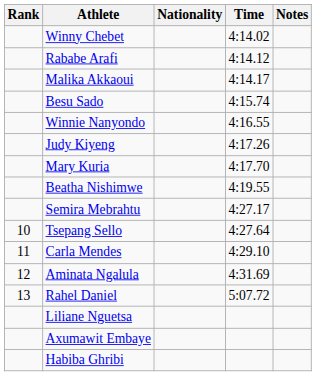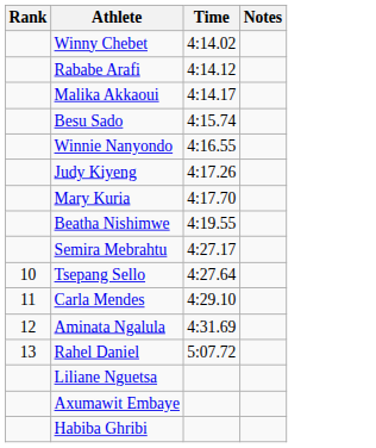- column: Nationality
